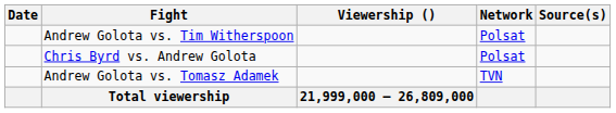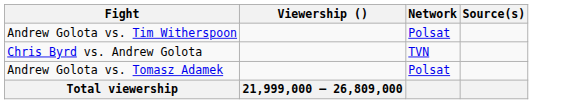- column: Date
Chris Byrd vs. Andrew Golota | Network: Polsat -> TVN
Andrew Golota vs. Tomasz Adamek | Network: TVN -> Polsat
